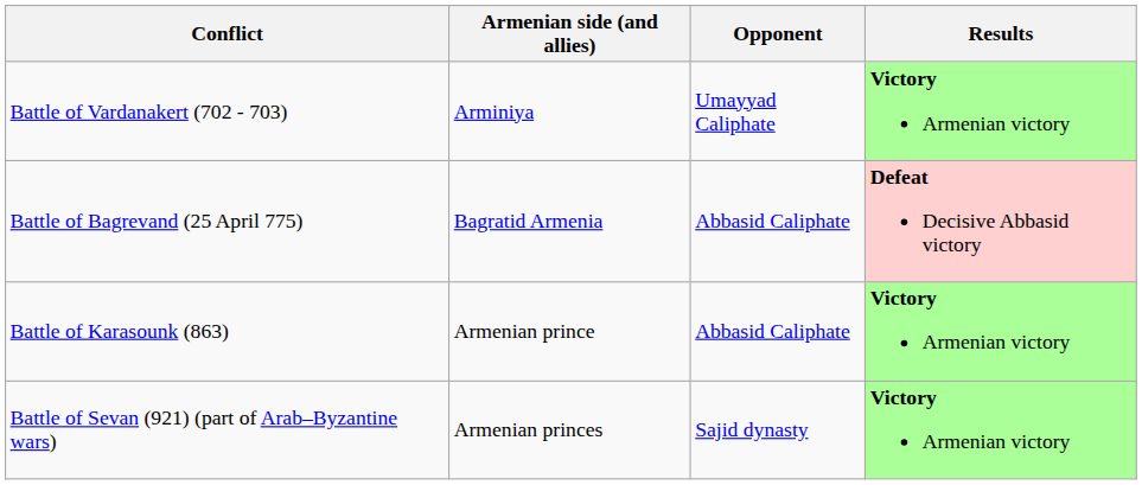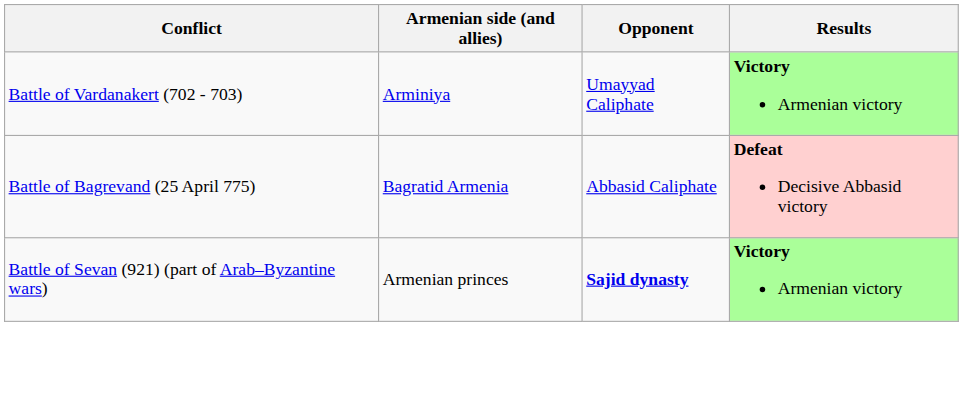- row: Battle of Karasounk (863) | Armenian prince | Abbasid Caliphate | Victory Armenian victory
Battle of Sevan (921) (part of Arab–Byzantine wars) | Opponent: normal -> bold
